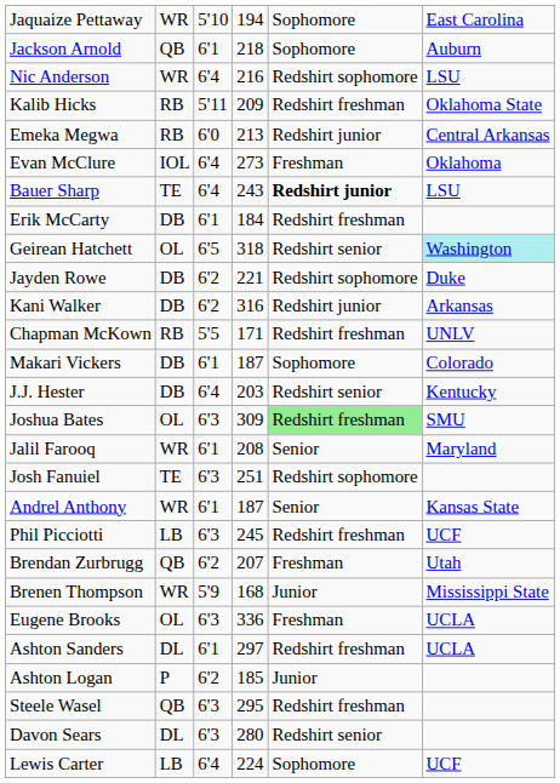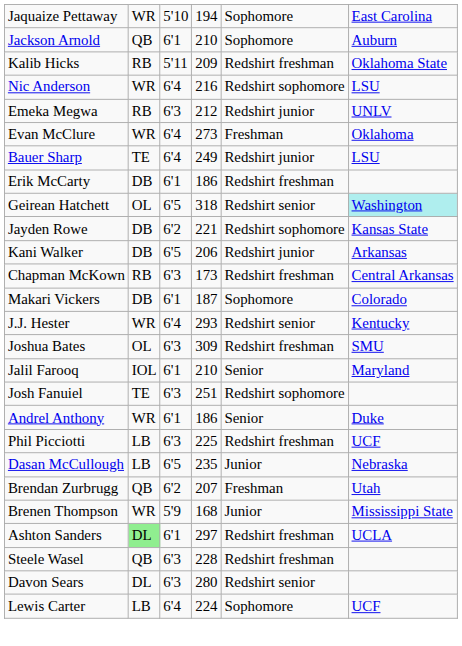Jackson Arnold | column 4: 218 -> 210
rows swapped: Nic Anderson <-> Kalib Hicks
Emeka Megwa | column 3: 6'0 -> 6'3
Emeka Megwa | column 4: 213 -> 212
Emeka Megwa | column 6: Central Arkansas -> UNLV
Evan McClure | column 2: IOL -> WR
Bauer Sharp | column 4: 243 -> 249
Bauer Sharp | column 5: bold -> normal
Erik McCarty | column 4: 184 -> 186
Jayden Rowe | column 6: Duke -> Kansas State
Kani Walker | column 3: 6'2 -> 6'5
Kani Walker | column 4: 316 -> 206
Chapman McKown | column 3: 5'5 -> 6'3
Chapman McKown | column 4: 171 -> 173
Chapman McKown | column 6: UNLV -> Central Arkansas
J.J. Hester | column 2: DB -> WR
J.J. Hester | column 4: 203 -> 293
Joshua Bates | column 5: lightgreen background -> no background
Jalil Farooq | column 2: WR -> IOL
Jalil Farooq | column 4: 208 -> 210
Andrel Anthony | column 4: 187 -> 186
Andrel Anthony | column 6: Kansas State -> Duke
Phil Picciotti | column 4: 245 -> 225
+ row: Dasan McCullough | LB | 6'5 | 235 | Junior | Nebraska
- row: Eugene Brooks | OL | 6'3 | 336 | Freshman | UCLA
Ashton Sanders | column 2: no background -> lightgreen background
- row: Ashton Logan | P | 6'2 | 185 | Junior
Steele Wasel | column 4: 295 -> 228
